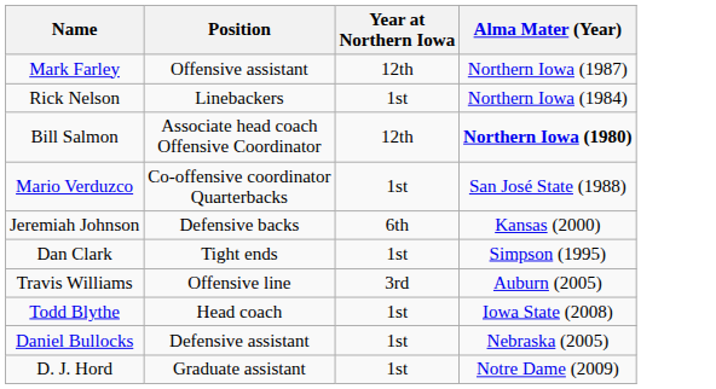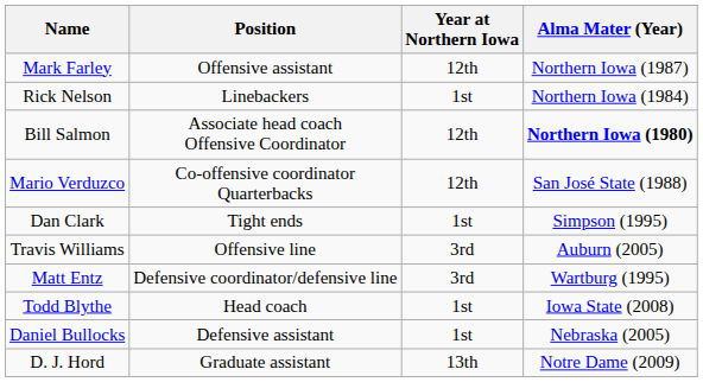Mario Verduzco | Year at Northern Iowa: 1st -> 12th
- row: Jeremiah Johnson | Defensive backs | 6th | Kansas (2000)
+ row: Matt Entz | Defensive coordinator/defensive line | 3rd | Wartburg (1995)
D. J. Hord | Year at Northern Iowa: 1st -> 13th
